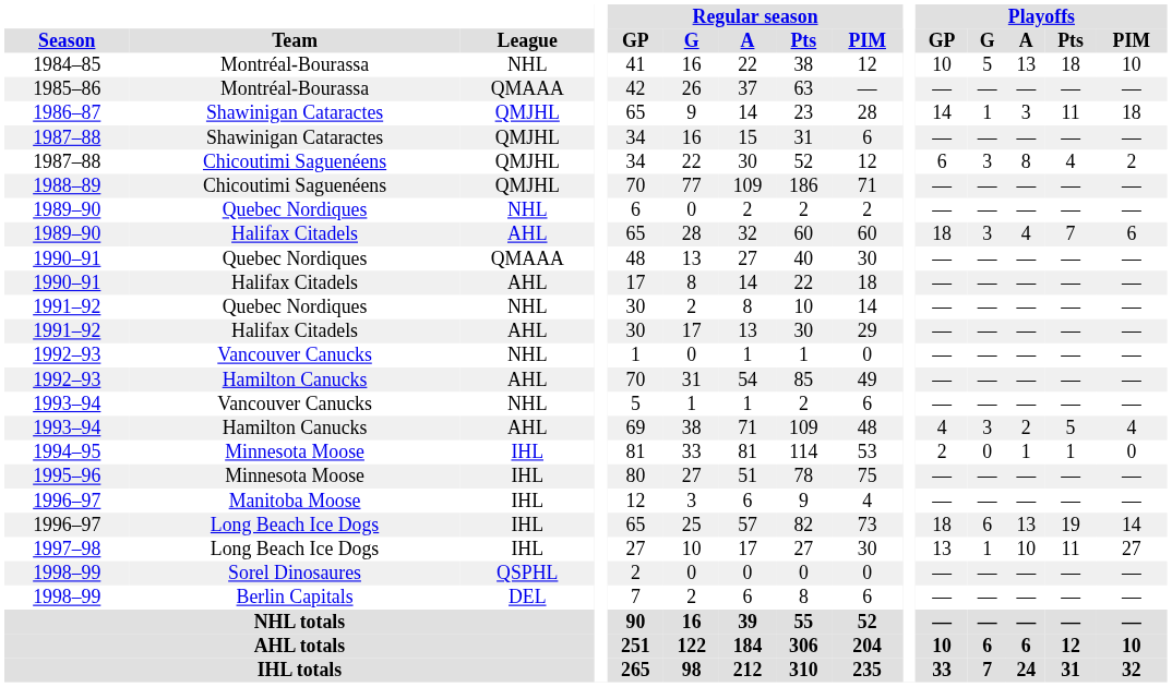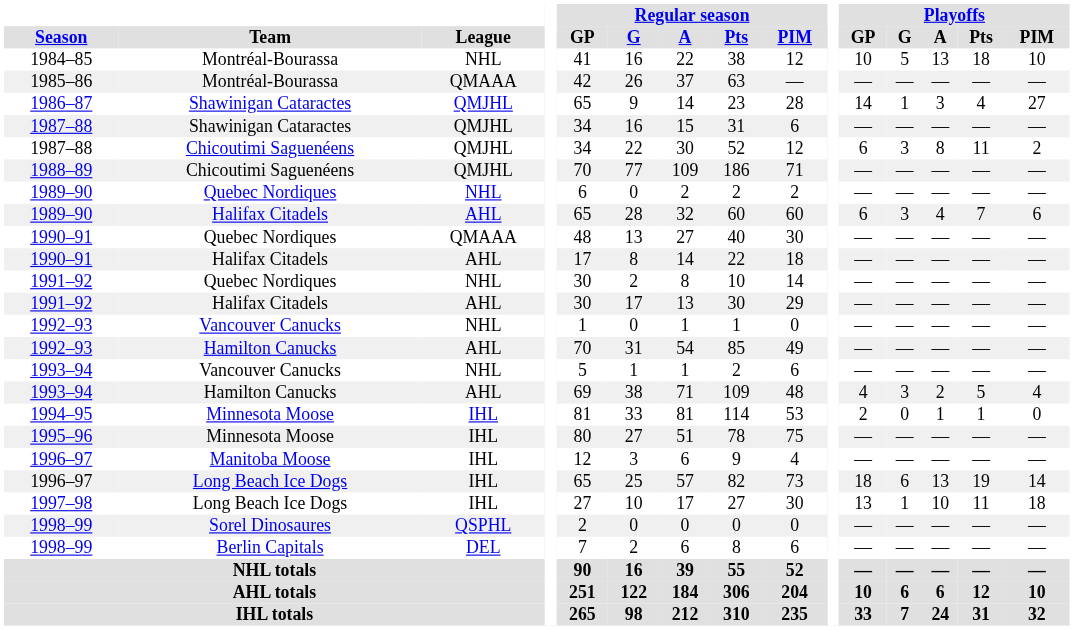1986–87 | Playoffs / Pts: 11 -> 4
1986–87 | Playoffs / PIM: 18 -> 27
1987–88 / Chicoutimi Saguenéens | Playoffs / Pts: 4 -> 11
1989–90 / Halifax Citadels | Playoffs / GP: 18 -> 6
1997–98 | Playoffs / PIM: 27 -> 18
